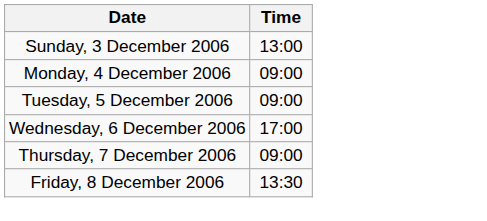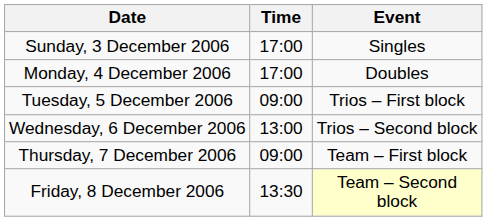+ column: Event | Singles | Doubles | Trios – First block | Trios – Second block | Team – First block | Team – Second block
Sunday, 3 December 2006 | Time: 13:00 -> 17:00
Monday, 4 December 2006 | Time: 09:00 -> 17:00
Wednesday, 6 December 2006 | Time: 17:00 -> 13:00
